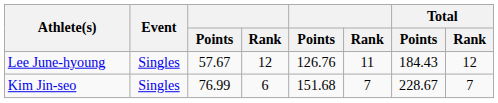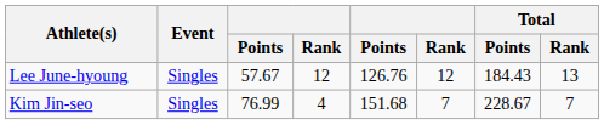Lee June-hyoung | column 6: 11 -> 12
Lee June-hyoung | Total / Rank: 12 -> 13
Kim Jin-seo | column 4: 6 -> 4
